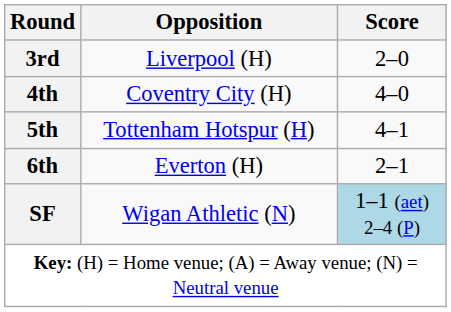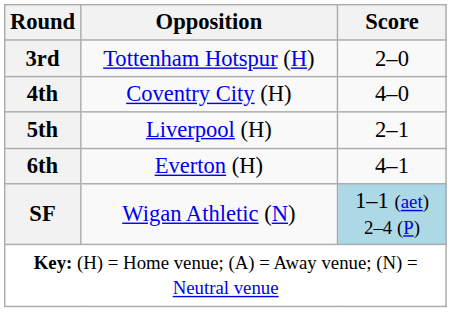3rd | Opposition: Liverpool (H) -> Tottenham Hotspur (H)
5th | Opposition: Tottenham Hotspur (H) -> Liverpool (H)
5th | Score: 4–1 -> 2–1
6th | Score: 2–1 -> 4–1
